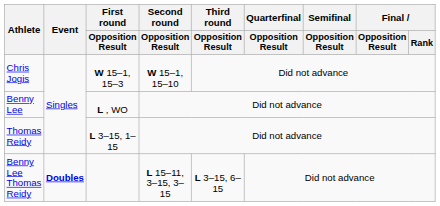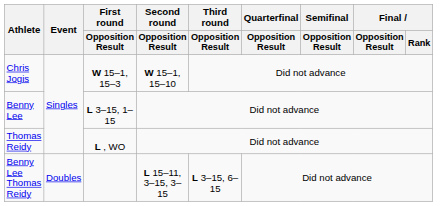Benny Lee | First round / Opposition Result: L , WO -> L 3–15, 1–15
Thomas Reidy | First round / Opposition Result: L 3–15, 1–15 -> L , WO
Benny Lee Thomas Reidy | Event: bold -> normal
